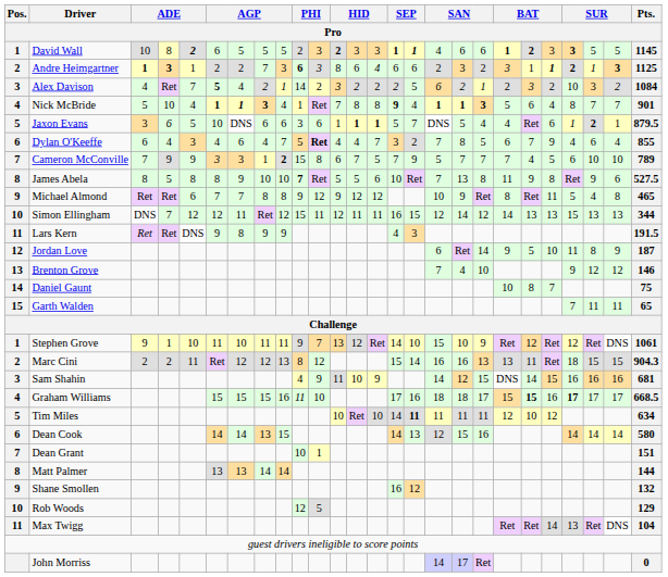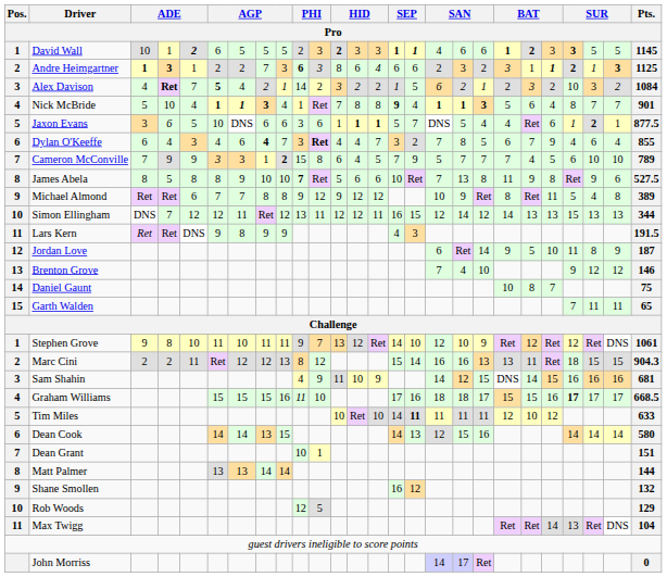David Wall | column 4: 8 -> 1
Alex Davison | column 4: normal -> bold
Alex Davison | column 15: 2 -> 1
Jaxon Evans | Pts.: 879.5 -> 877.5
Dylan O'Keeffe | column 8: normal -> bold
Dylan O'Keeffe | column 10: 5 -> 3
Cameron McConville | column 13: 7 -> 4
James Abela | column 13: 5 -> 6
Michael Almond | Pts.: 465 -> 389
Simon Ellingham | column 10: 15 -> 13
Simon Ellingham | column 13: 11 -> 12
Stephen Grove | column 4: 1 -> 8
Stephen Grove | column 17: 15 -> 12
Graham Williams | column 21: bold -> normal
Tim Miles | Pts.: 634 -> 633
